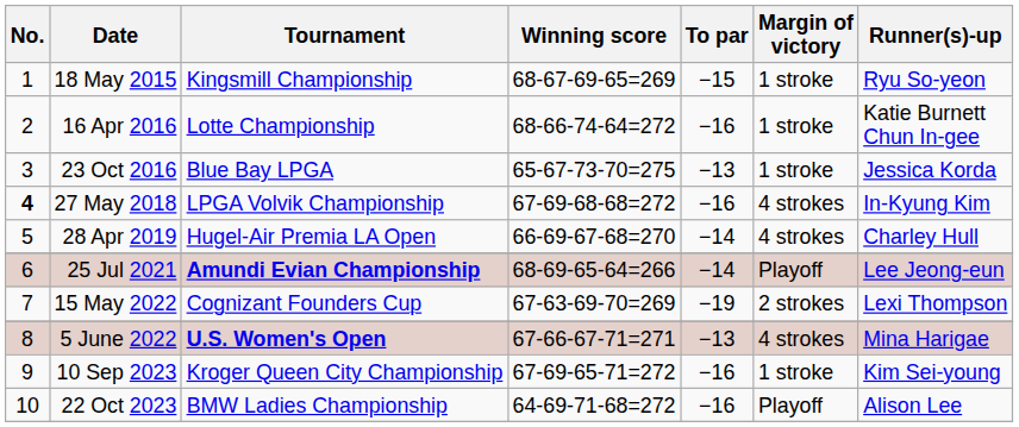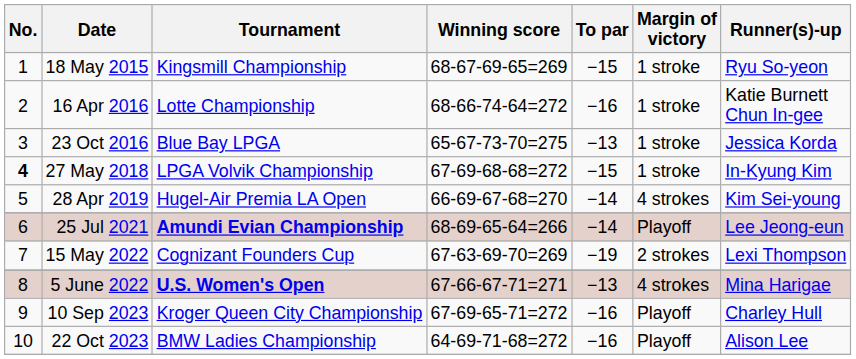27 May 2018 | To par: −16 -> −15
27 May 2018 | Margin of victory: 4 strokes -> 1 stroke
28 Apr 2019 | Runner(s)-up: Charley Hull -> Kim Sei-young
10 Sep 2023 | Margin of victory: 1 stroke -> Playoff
10 Sep 2023 | Runner(s)-up: Kim Sei-young -> Charley Hull
